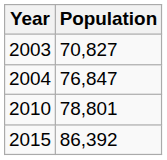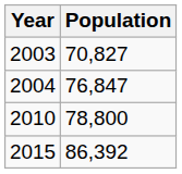2010 | Population: 78,801 -> 78,800
